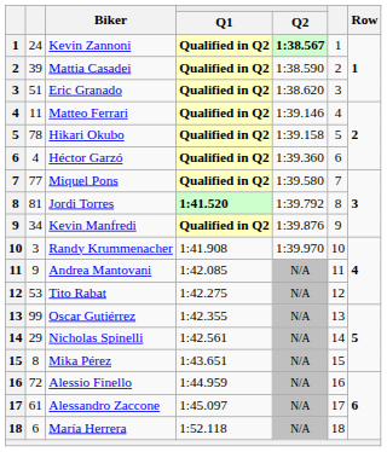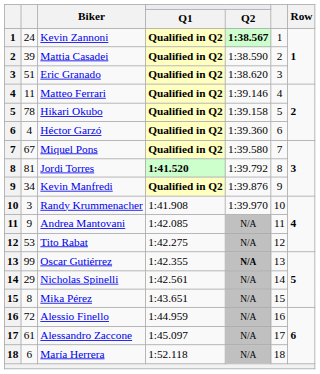Miquel Pons | column 2: 77 -> 67
Oscar Gutiérrez | Q2: normal -> bold
